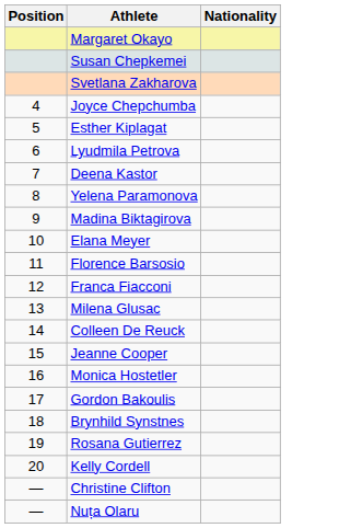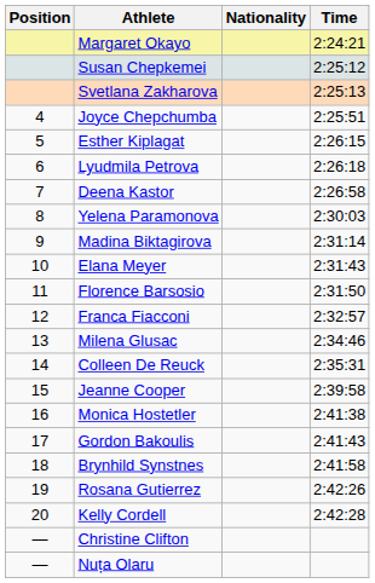+ column: Time | 2:24:21 | 2:25:12 | 2:25:13 | 2:25:51 | 2:26:15 | 2:26:18 | 2:26:58 | 2:30:03 | 2:31:14 | 2:31:43 | 2:31:50 | 2:32:57 | 2:34:46 | 2:35:31 | 2:39:58 | 2:41:38 | 2:41:43 | 2:41:58 | 2:42:26 | 2:42:28
